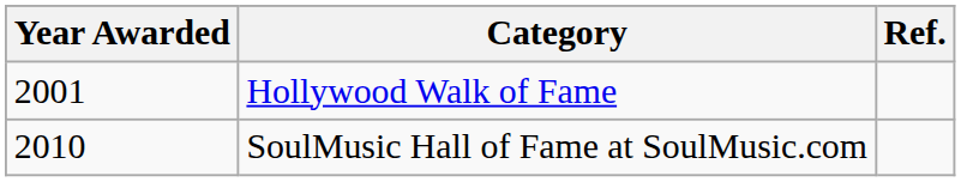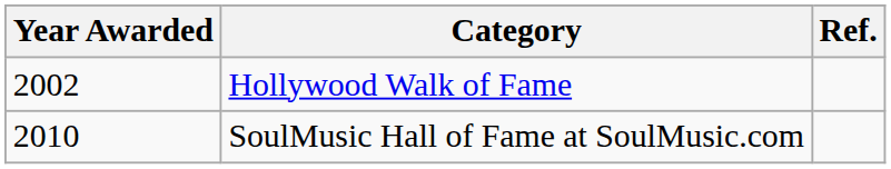Hollywood Walk of Fame | Year Awarded: 2001 -> 2002
